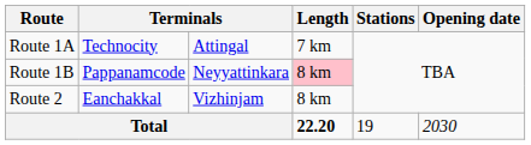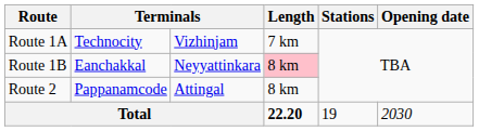Route 1A | column 3: Attingal -> Vizhinjam
Route 1B | column 2: Pappanamcode -> Eanchakkal
Route 2 | column 2: Eanchakkal -> Pappanamcode
Route 2 | column 3: Vizhinjam -> Attingal
